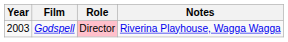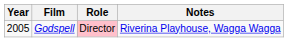Godspell | Year: 2003 -> 2005
